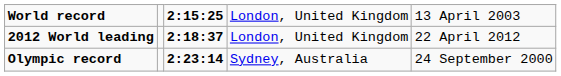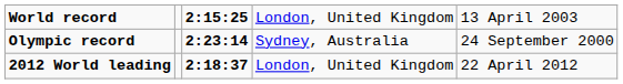rows swapped: Olympic record <-> 2012 World leading
